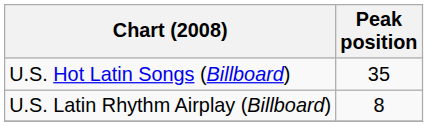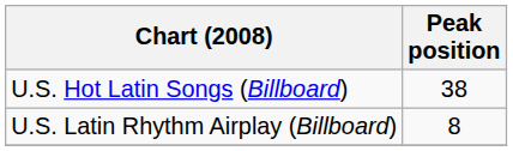U.S. Hot Latin Songs (Billboard) | Peak position: 35 -> 38
